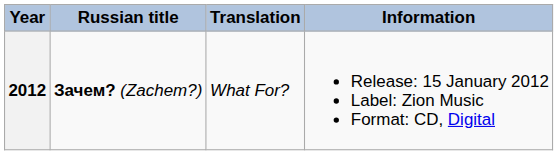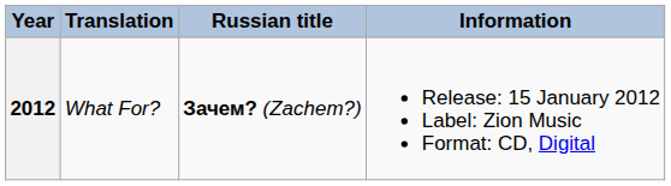columns swapped: Russian title <-> Translation
